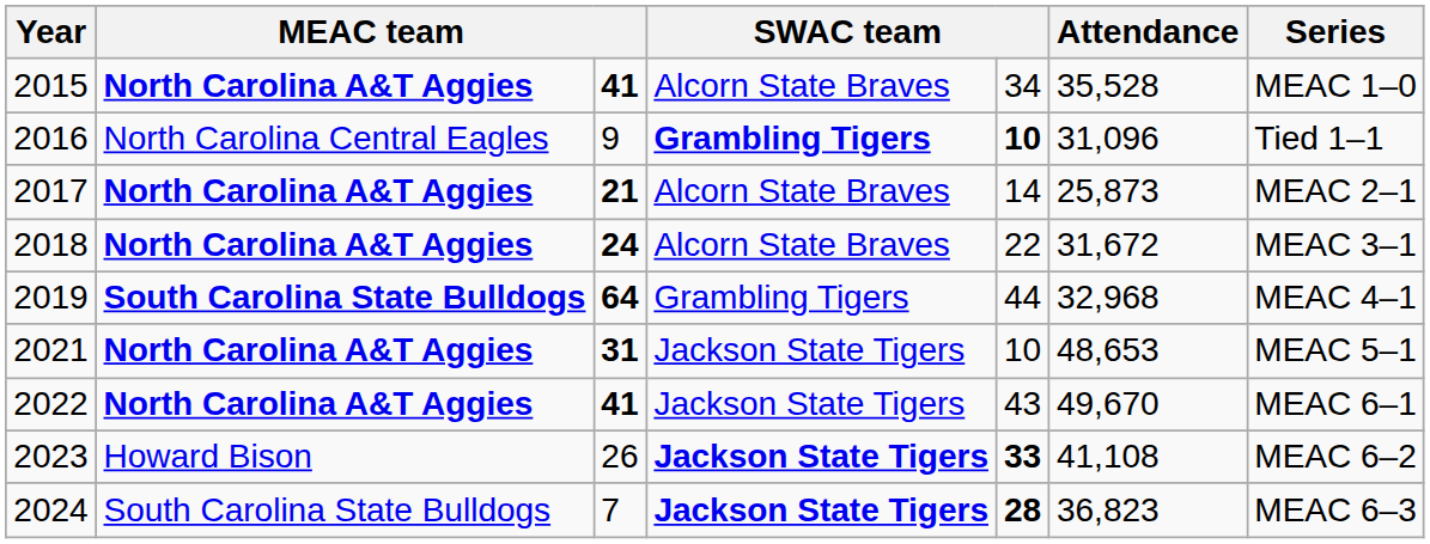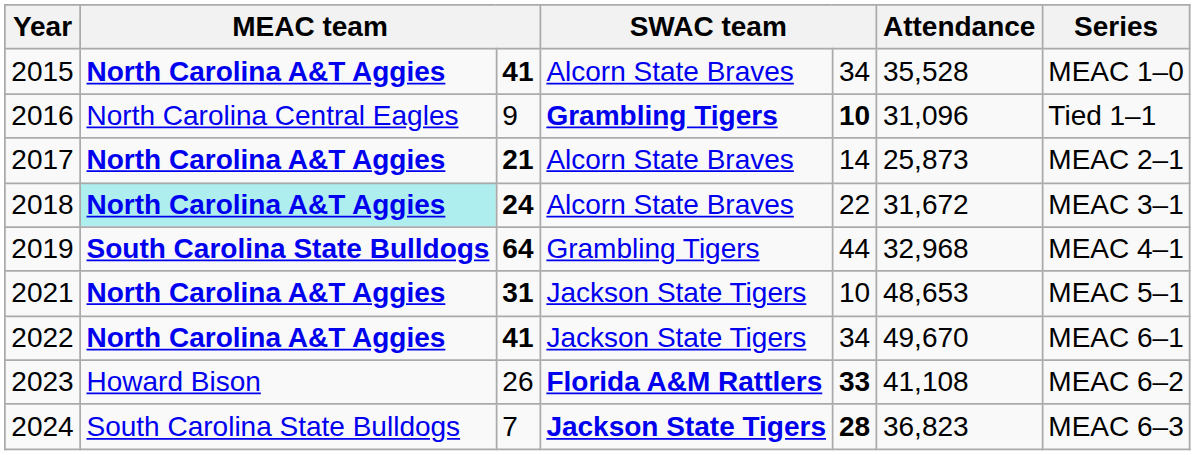2018 | column 2: no background -> paleturquoise background
2022 | column 5: 43 -> 34
2023 | column 4: Jackson State Tigers -> Florida A&M Rattlers
